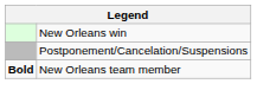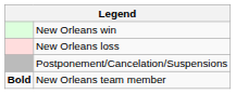+ row: New Orleans loss
